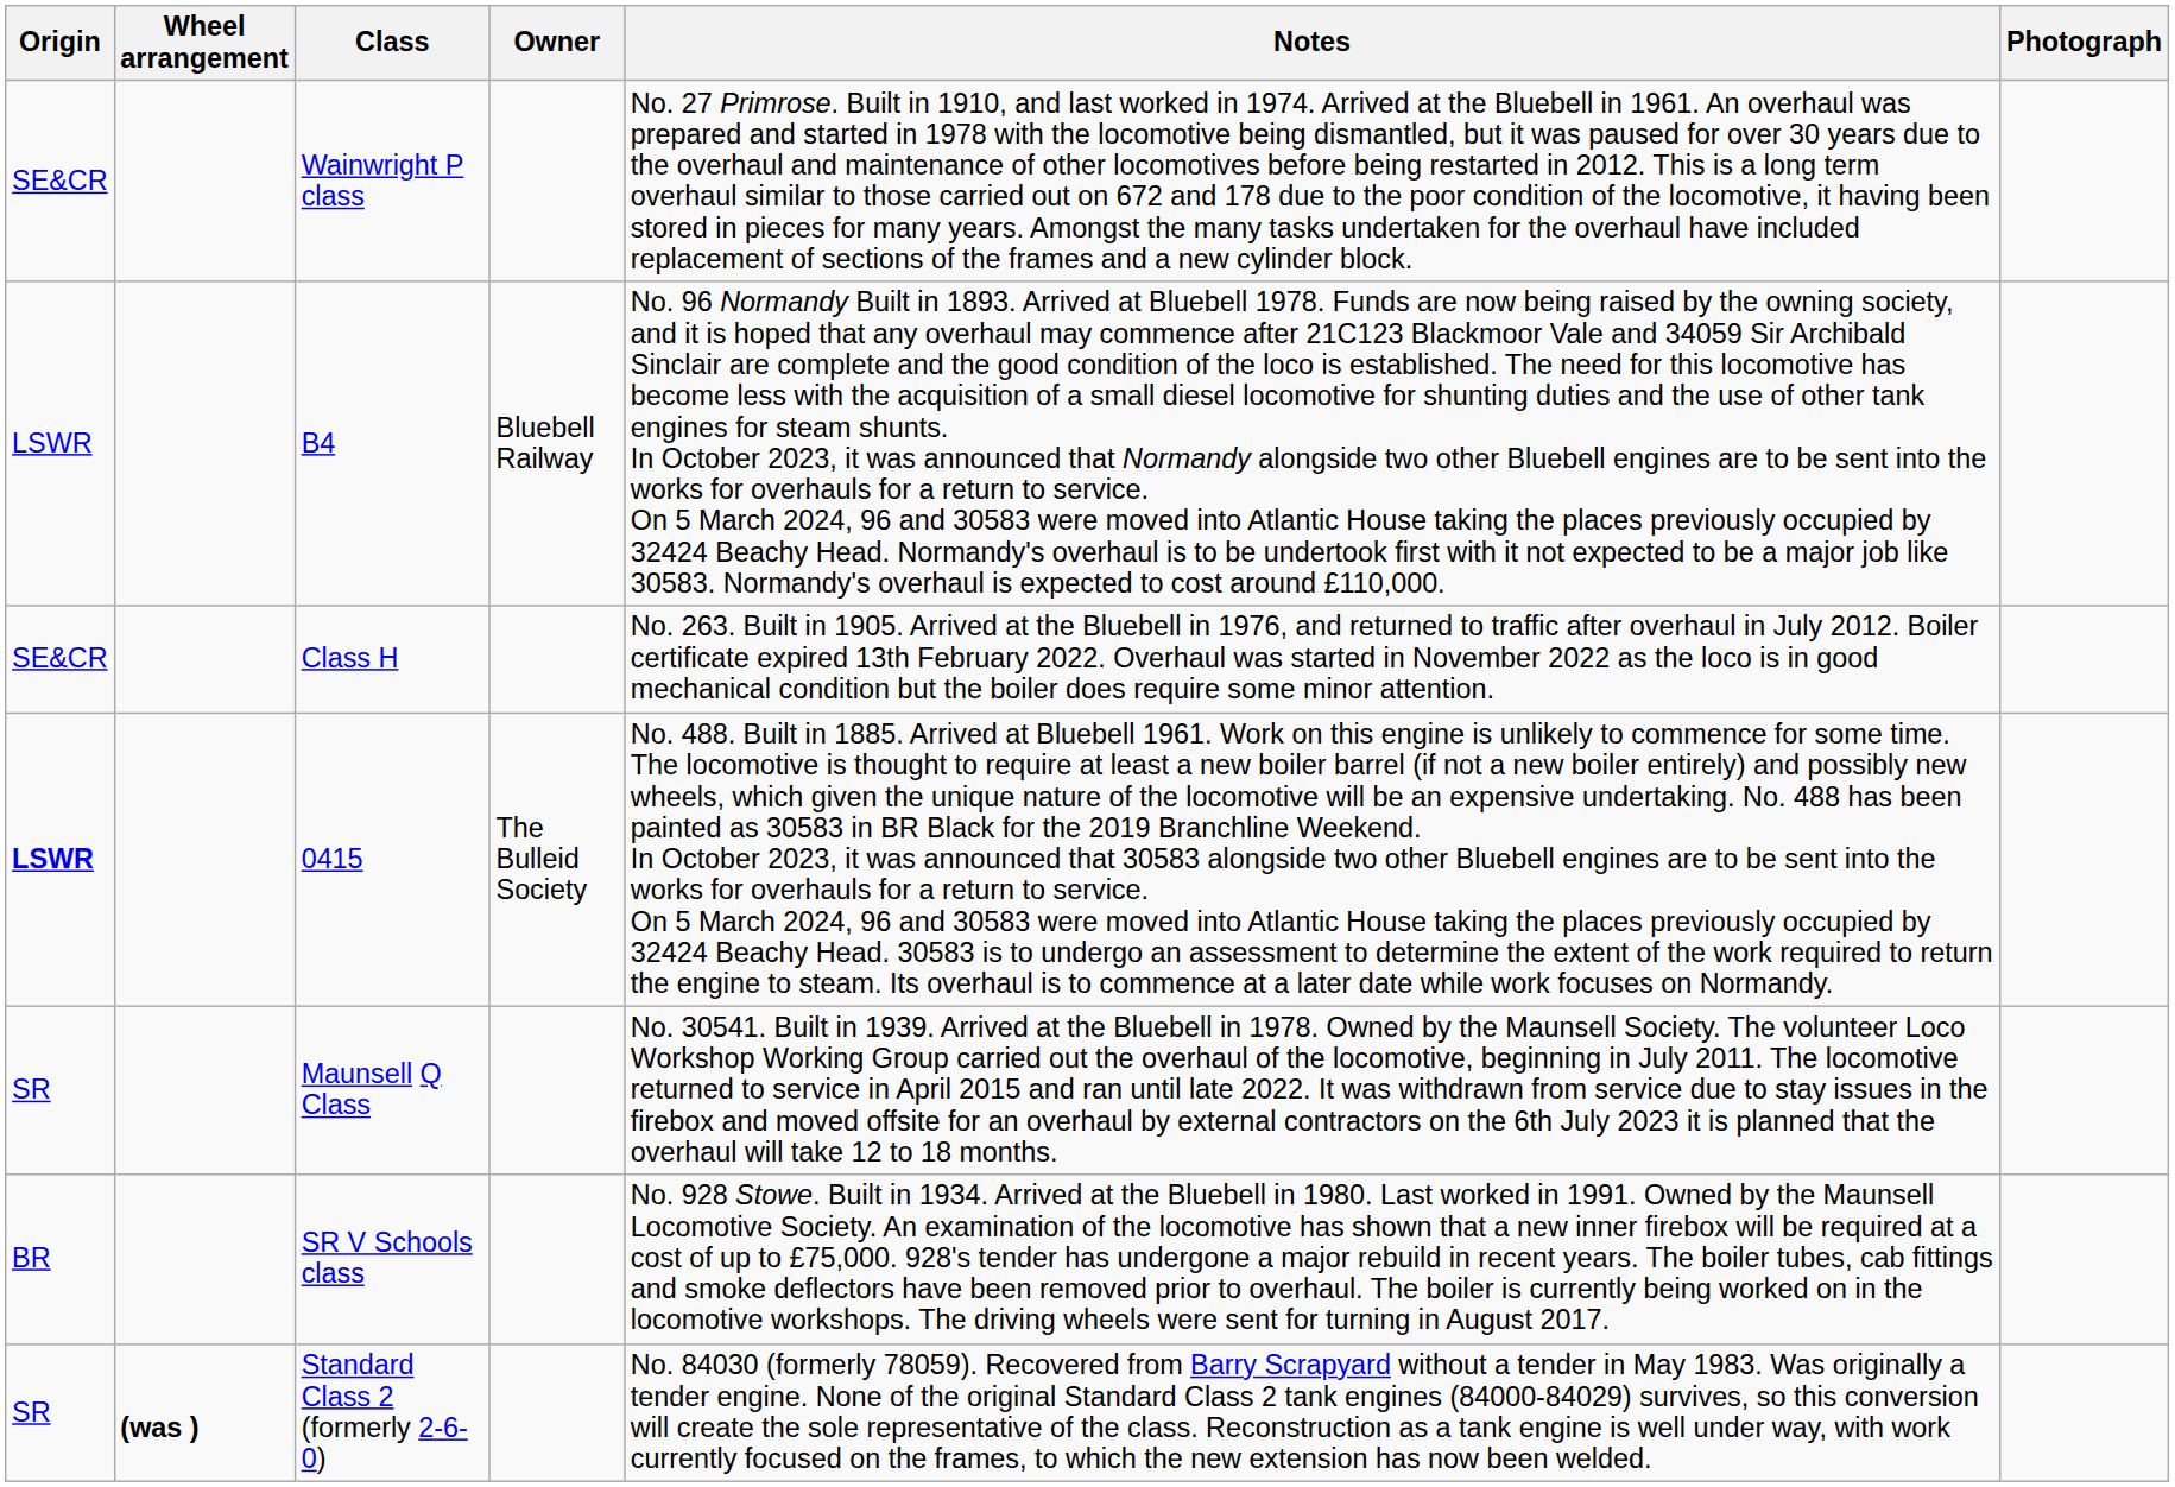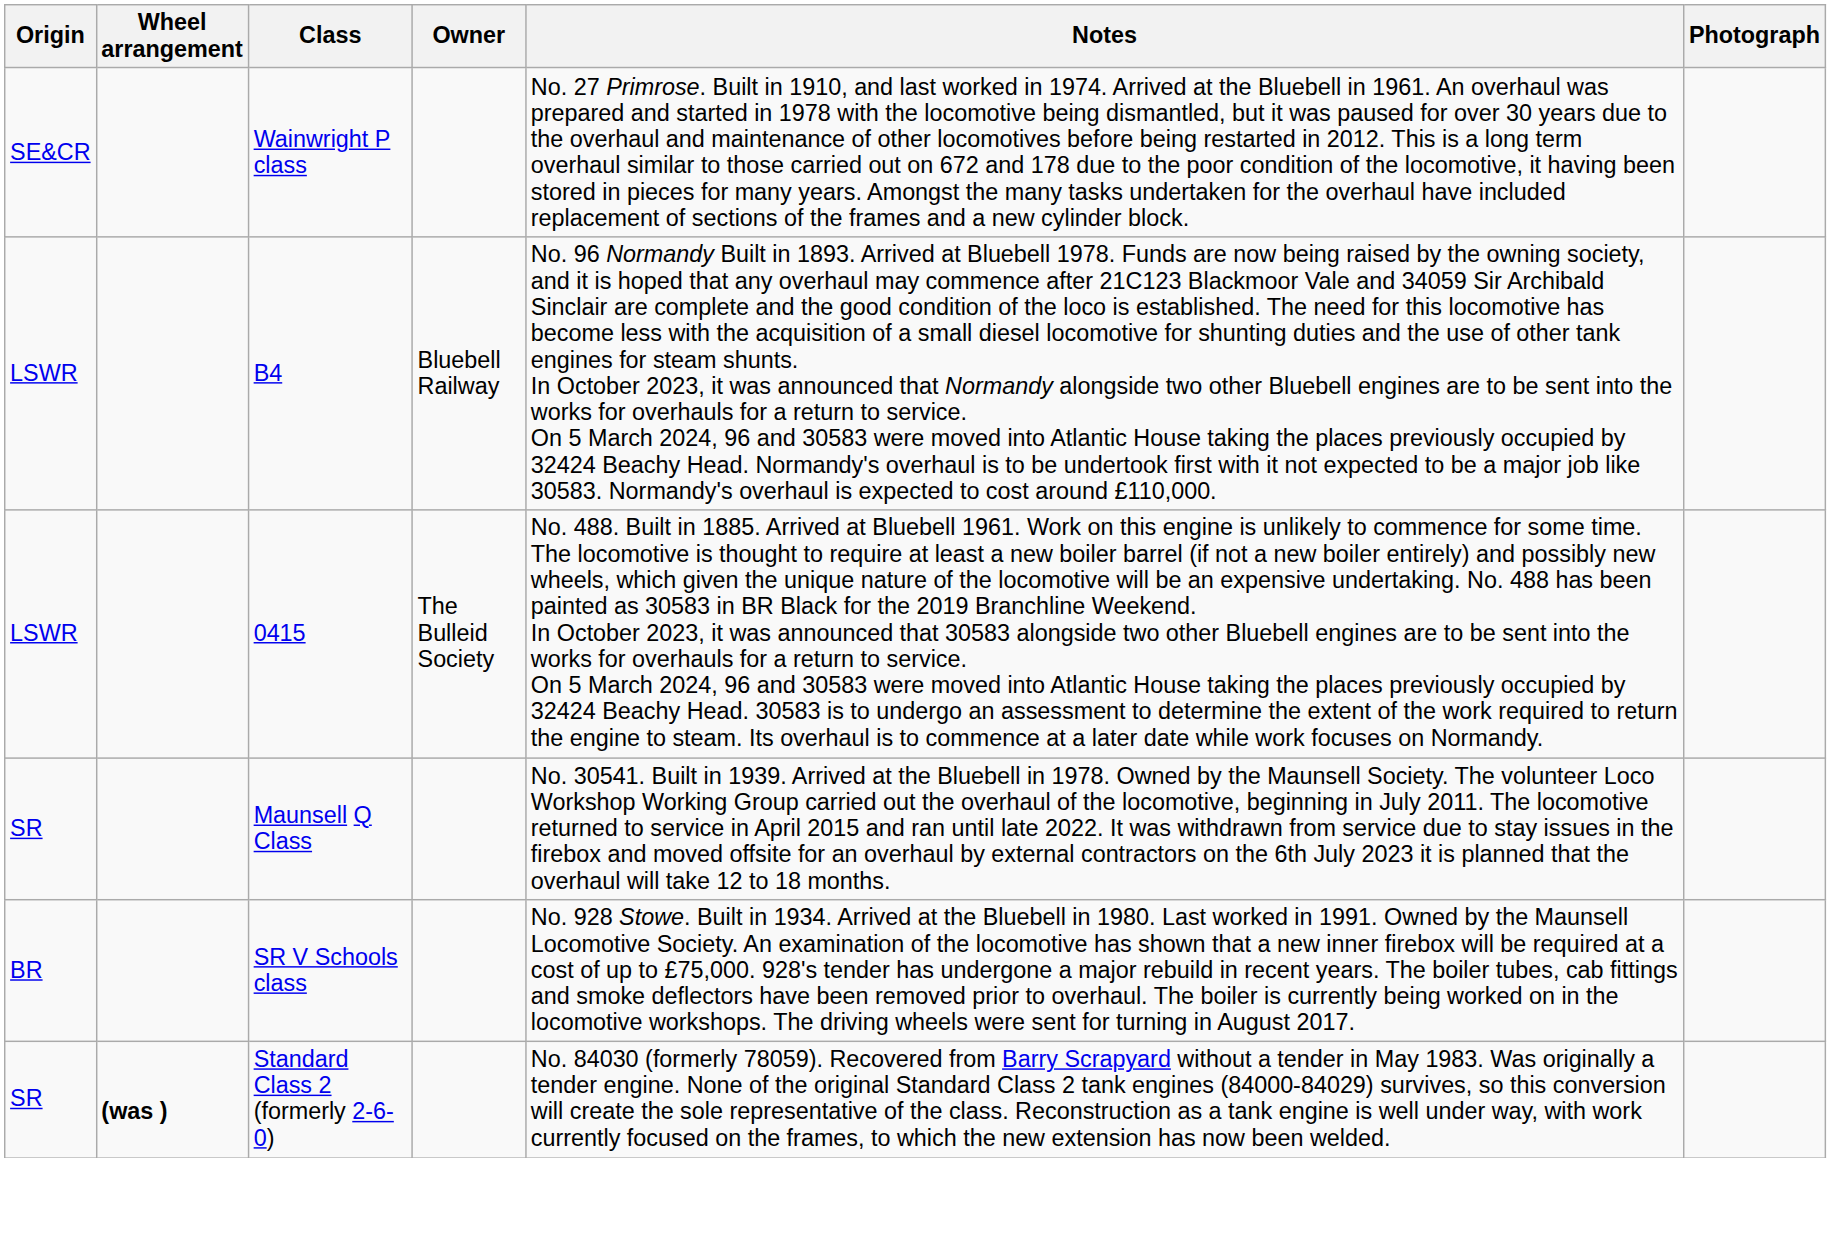- row: SE&CR | Class H | No. 263. Built in 1905. Arrived at the Bluebell in 1976, and returned to traffic after overhaul in July 2012. Boiler certificate expired 13th February 2022. Overhaul was started in November 2022 as the loco is in good mechanical condition but the boiler does require some minor attention.
0415 | Origin: bold -> normal
